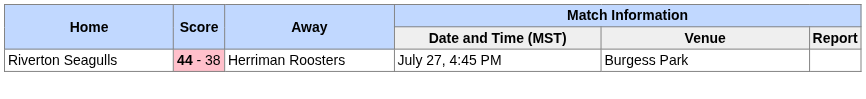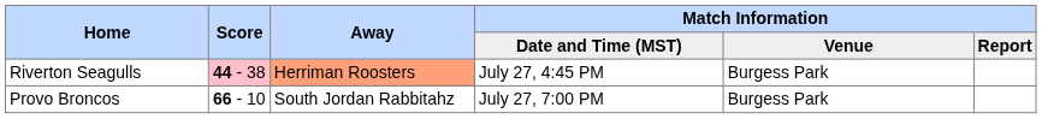Riverton Seagulls | Away: no background -> lightsalmon background
+ row: Provo Broncos | 66 - 10 | South Jordan Rabbitahz | July 27, 7:00 PM | Burgess Park
